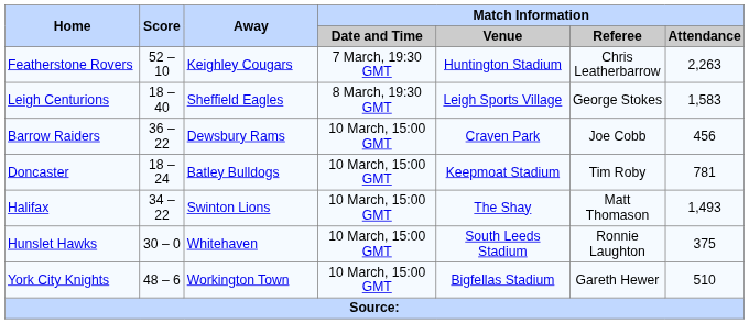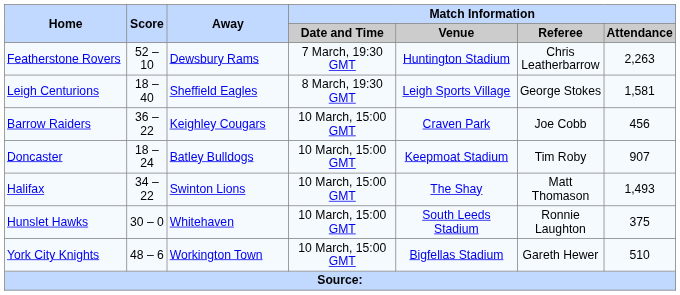Featherstone Rovers | Away: Keighley Cougars -> Dewsbury Rams
Leigh Centurions | Match Information / Attendance: 1,583 -> 1,581
Barrow Raiders | Away: Dewsbury Rams -> Keighley Cougars
Doncaster | Match Information / Attendance: 781 -> 907
